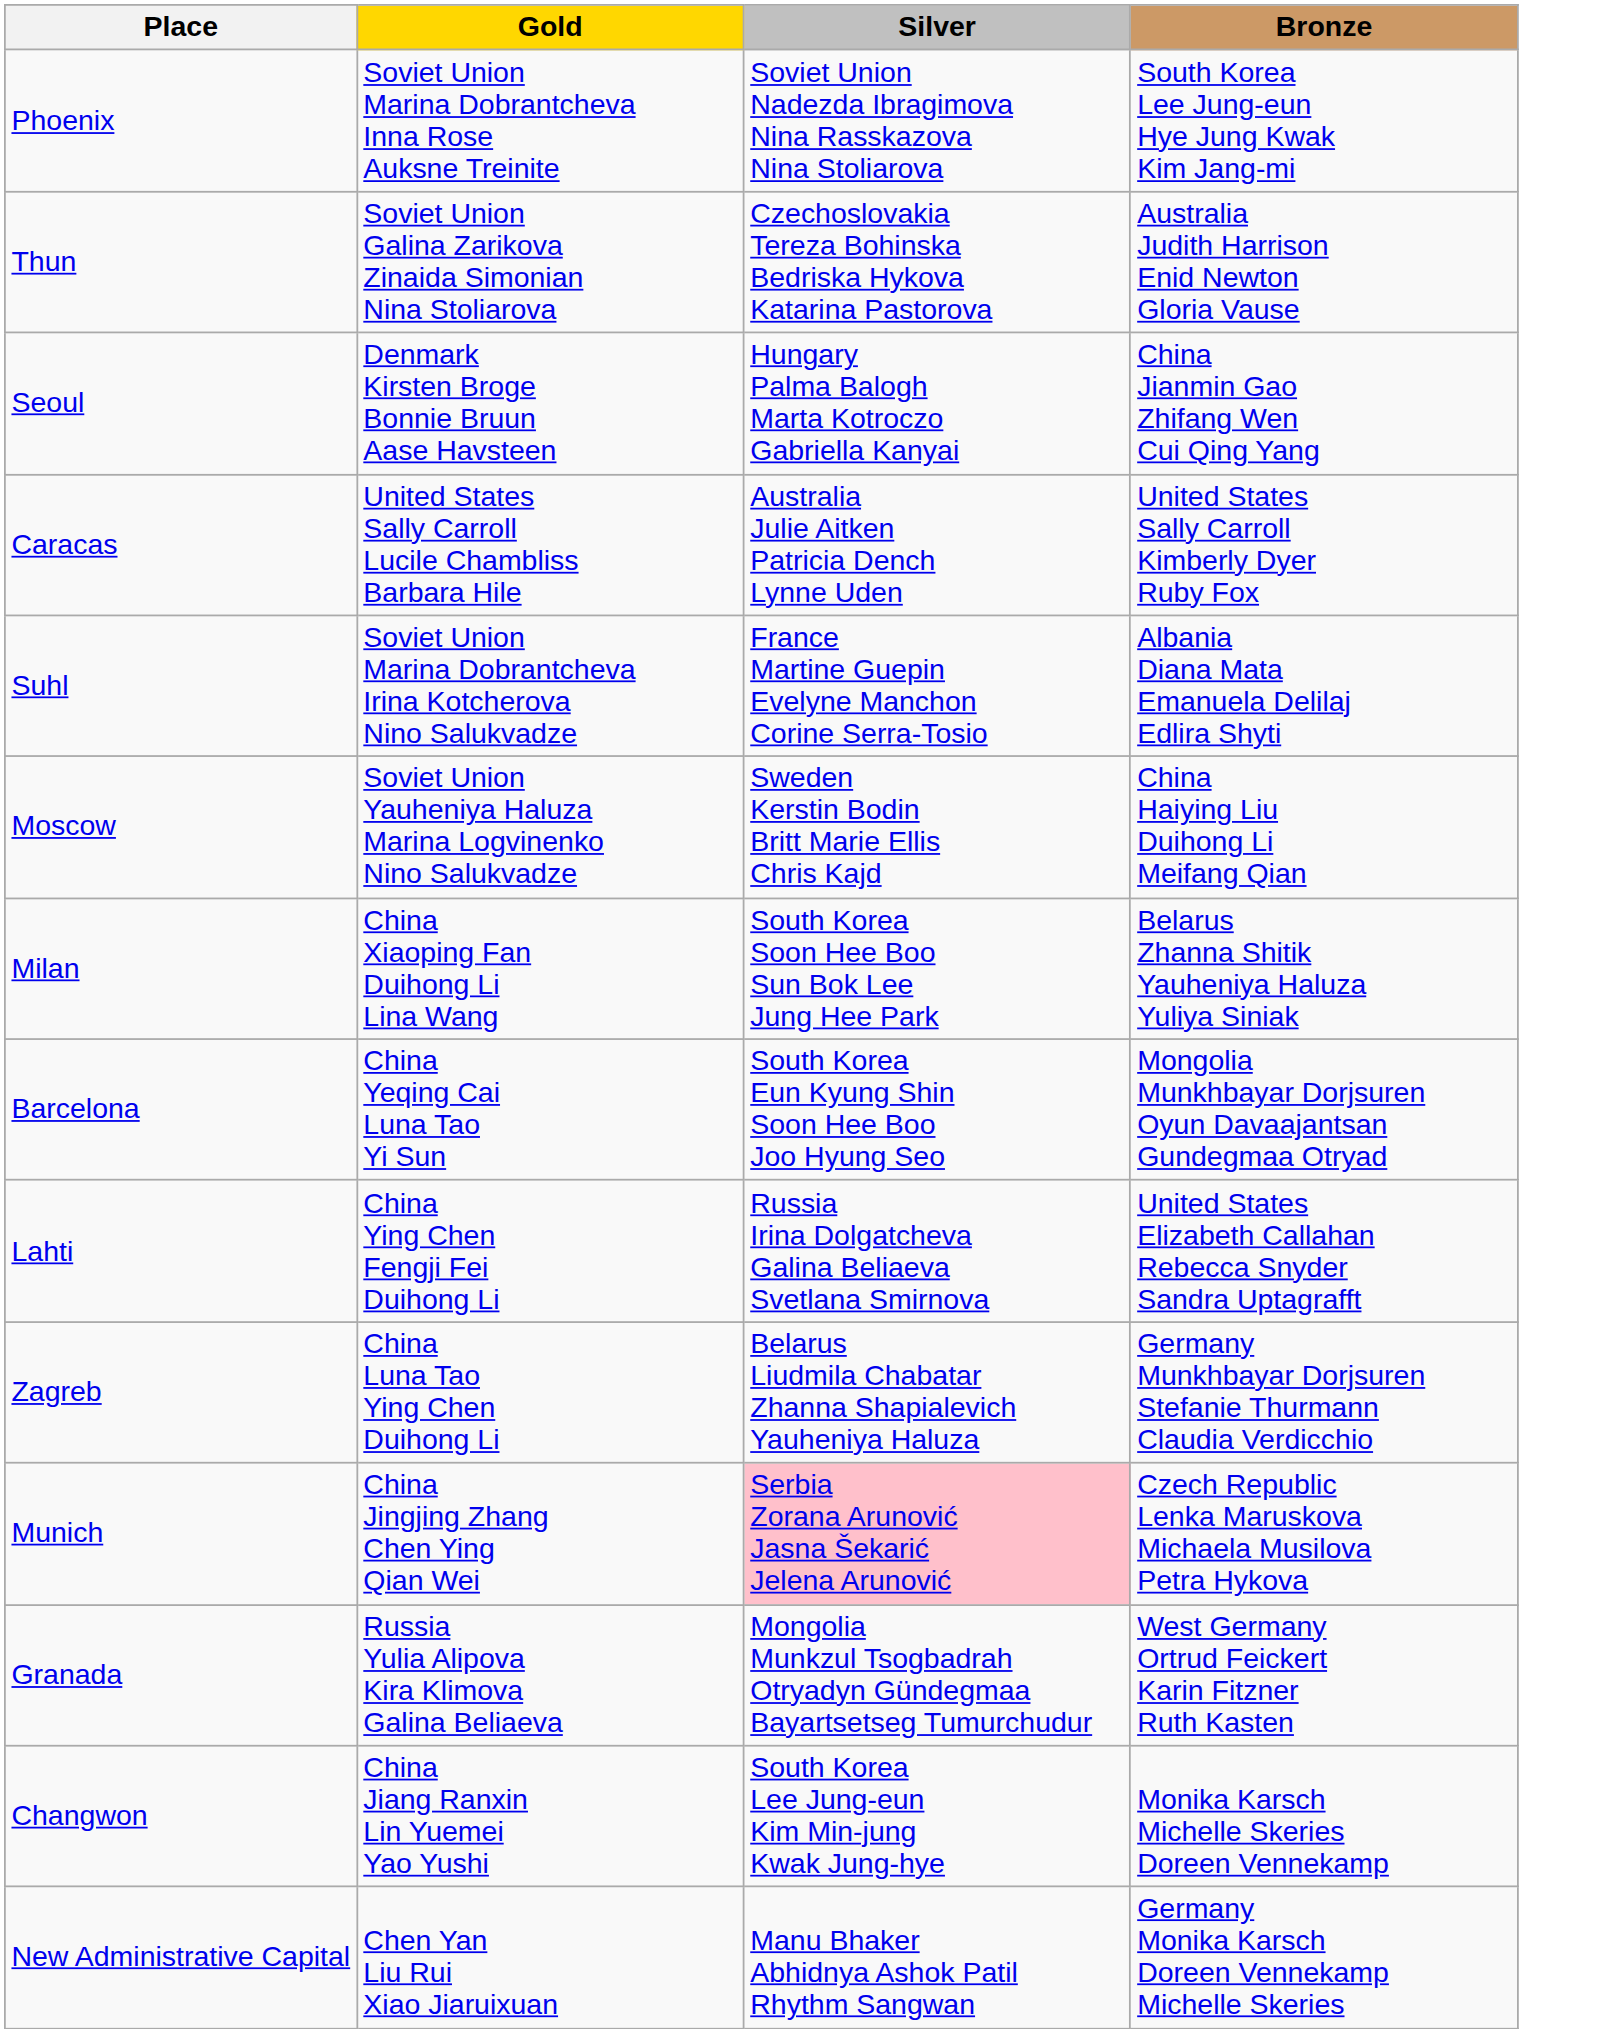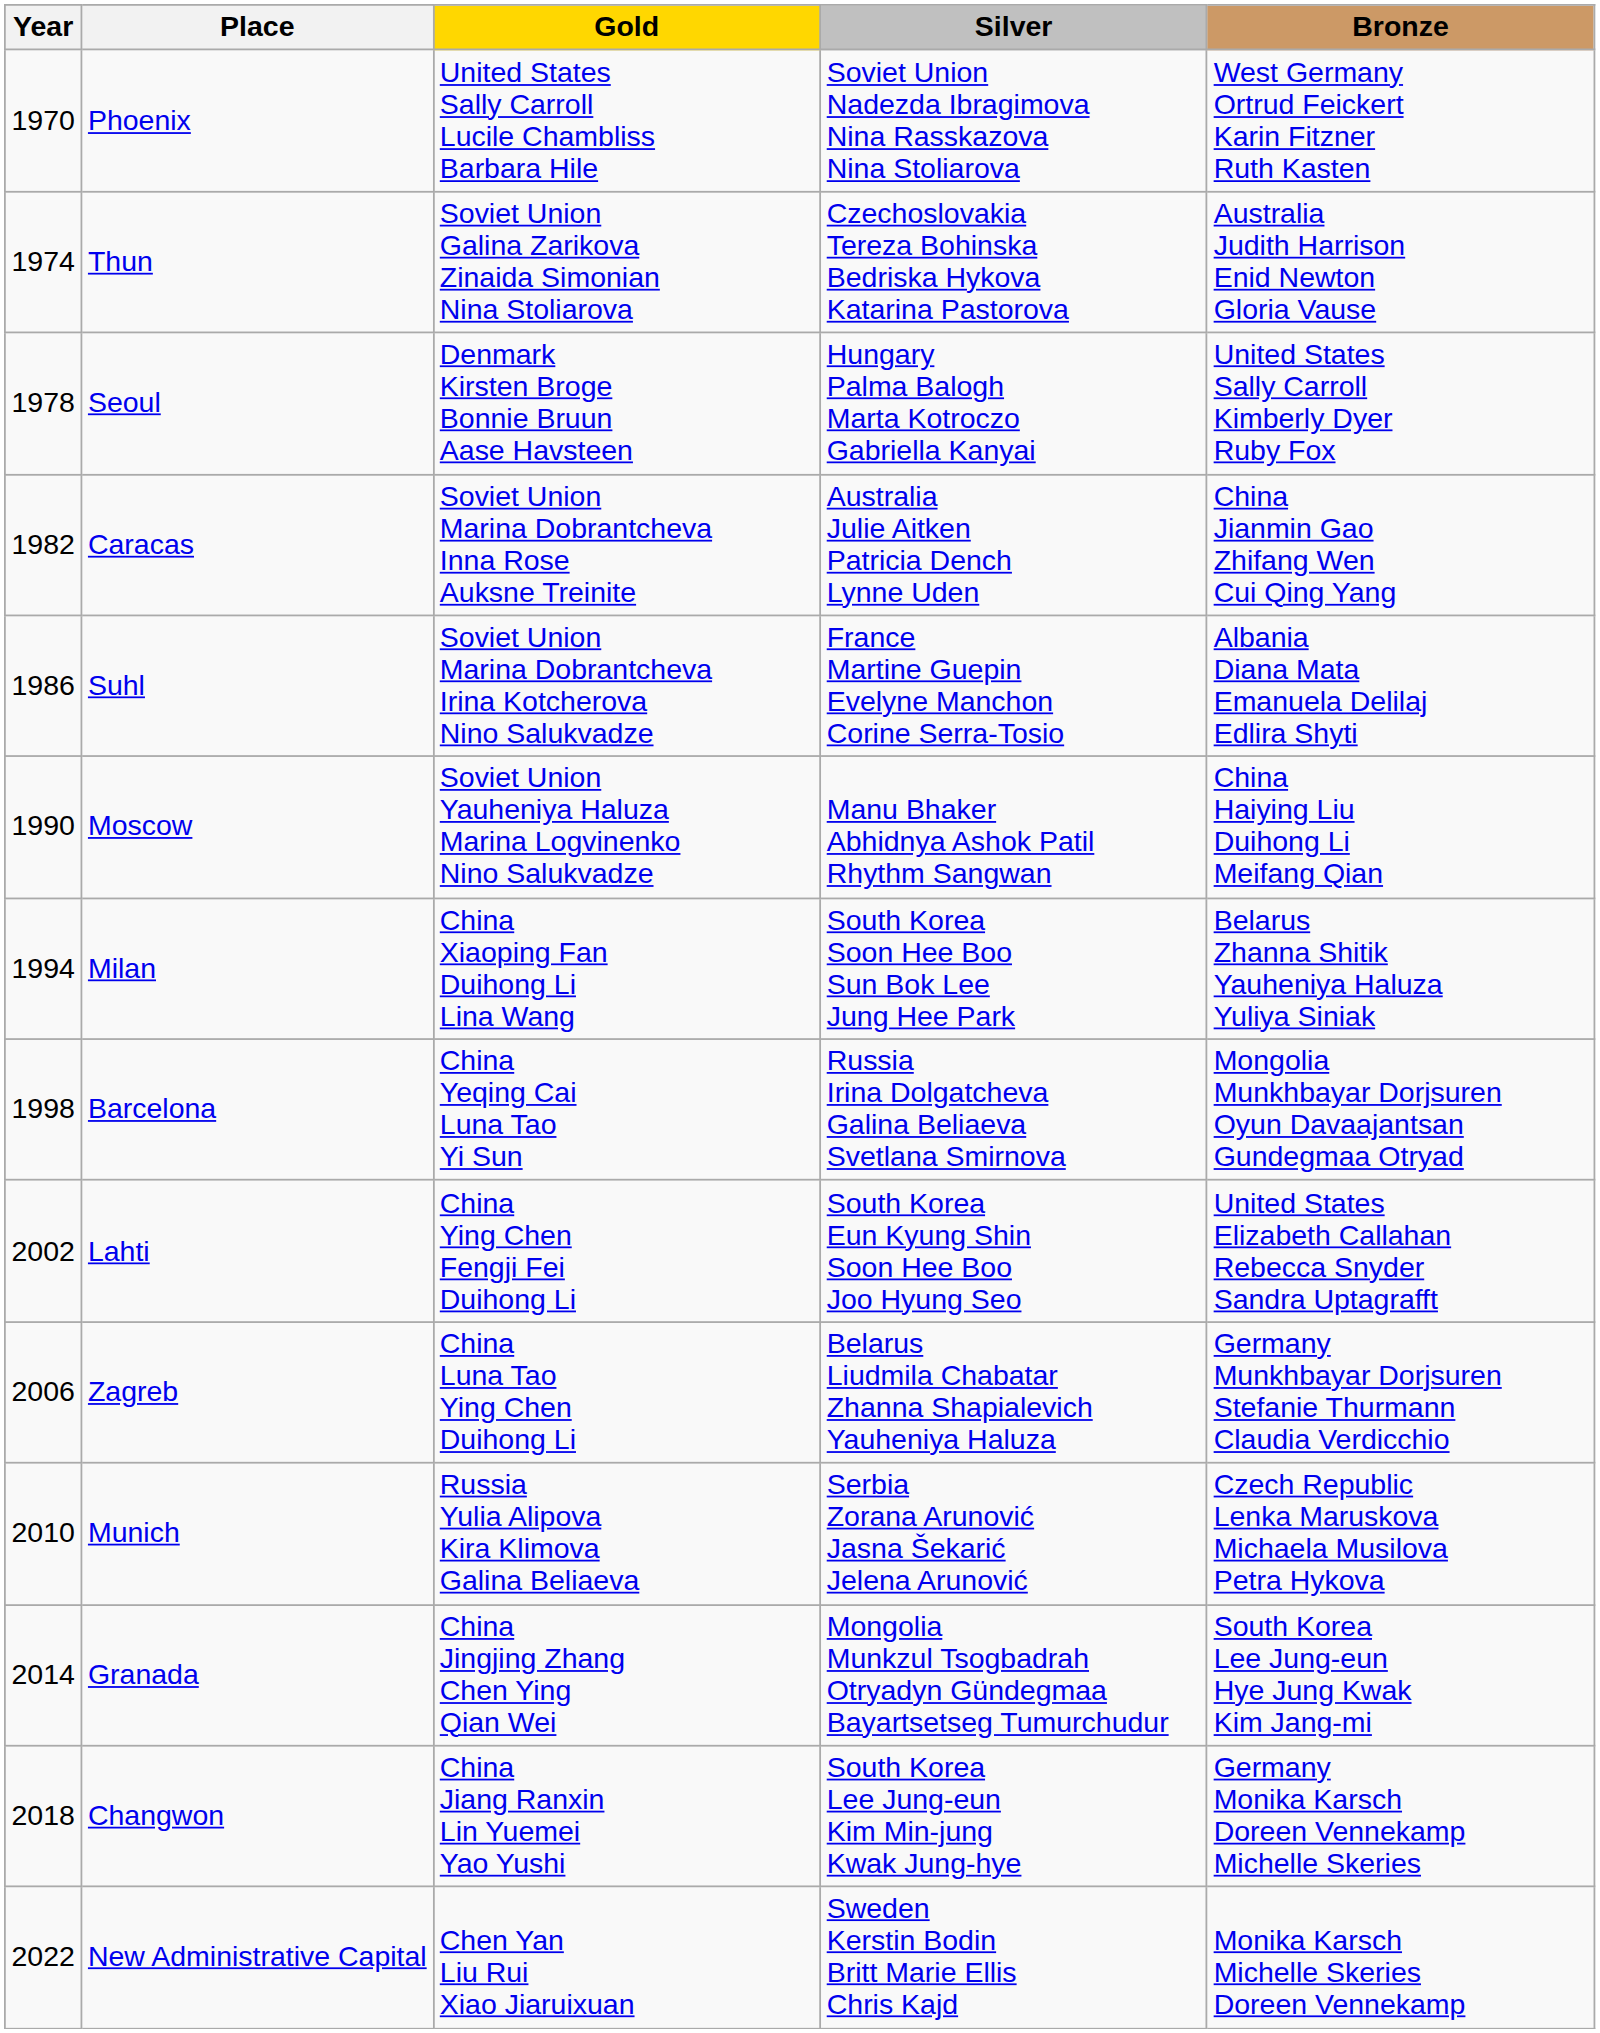+ column: Year | 1970 | 1974 | 1978 | 1982 | 1986 | 1990 | 1994 | 1998 | 2002 | 2006 | 2010 | 2014 | 2018 | 2022
Phoenix | Gold: Soviet Union Marina Dobrantcheva Inna Rose Auksne Treinite -> United States Sally Carroll Lucile Chambliss Barbara Hile
Phoenix | Bronze: South Korea Lee Jung-eun Hye Jung Kwak Kim Jang-mi -> West Germany Ortrud Feickert Karin Fitzner Ruth Kasten
Seoul | Bronze: China Jianmin Gao Zhifang Wen Cui Qing Yang -> United States Sally Carroll Kimberly Dyer Ruby Fox
Caracas | Gold: United States Sally Carroll Lucile Chambliss Barbara Hile -> Soviet Union Marina Dobrantcheva Inna Rose Auksne Treinite
Caracas | Bronze: United States Sally Carroll Kimberly Dyer Ruby Fox -> China Jianmin Gao Zhifang Wen Cui Qing Yang
Moscow | Silver: Sweden Kerstin Bodin Britt Marie Ellis Chris Kajd -> Manu Bhaker Abhidnya Ashok Patil Rhythm Sangwan
Barcelona | Silver: South Korea Eun Kyung Shin Soon Hee Boo Joo Hyung Seo -> Russia Irina Dolgatcheva Galina Beliaeva Svetlana Smirnova
Lahti | Silver: Russia Irina Dolgatcheva Galina Beliaeva Svetlana Smirnova -> South Korea Eun Kyung Shin Soon Hee Boo Joo Hyung Seo
Munich | Gold: China Jingjing Zhang Chen Ying Qian Wei -> Russia Yulia Alipova Kira Klimova Galina Beliaeva
Munich | Silver: pink background -> no background
Granada | Gold: Russia Yulia Alipova Kira Klimova Galina Beliaeva -> China Jingjing Zhang Chen Ying Qian Wei
Granada | Bronze: West Germany Ortrud Feickert Karin Fitzner Ruth Kasten -> South Korea Lee Jung-eun Hye Jung Kwak Kim Jang-mi
Changwon | Bronze: Monika Karsch Michelle Skeries Doreen Vennekamp -> Germany Monika Karsch Doreen Vennekamp Michelle Skeries
New Administrative Capital | Silver: Manu Bhaker Abhidnya Ashok Patil Rhythm Sangwan -> Sweden Kerstin Bodin Britt Marie Ellis Chris Kajd
New Administrative Capital | Bronze: Germany Monika Karsch Doreen Vennekamp Michelle Skeries -> Monika Karsch Michelle Skeries Doreen Vennekamp
